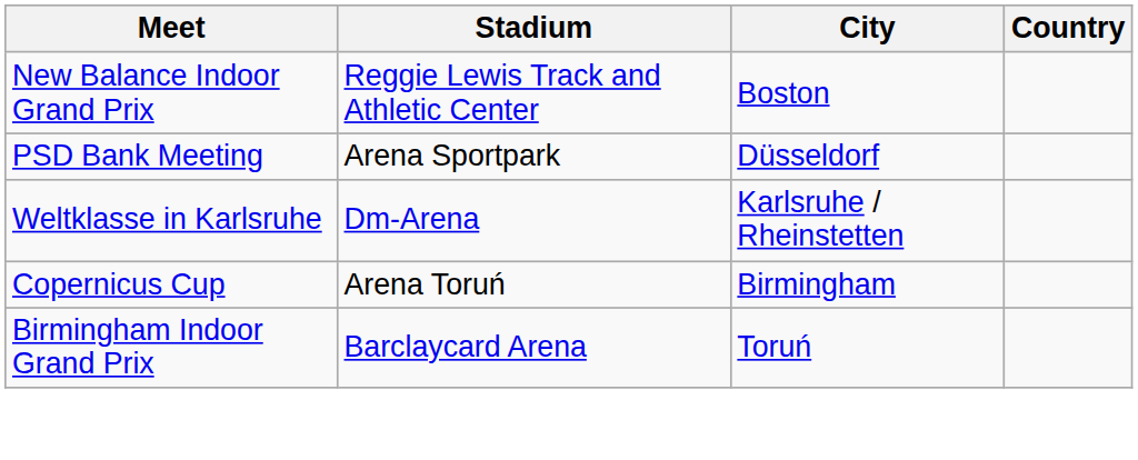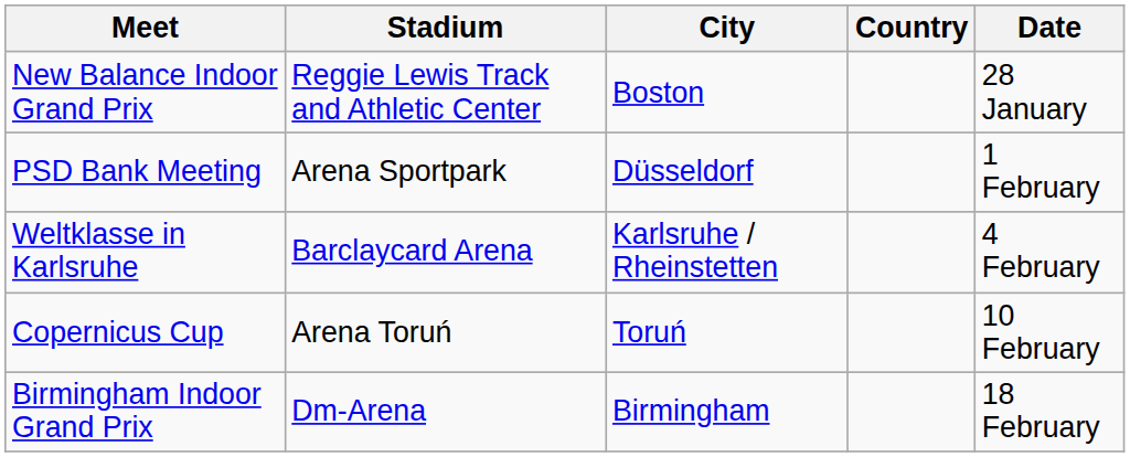+ column: Date | 28 January | 1 February | 4 February | 10 February | 18 February
Weltklasse in Karlsruhe | Stadium: Dm-Arena -> Barclaycard Arena
Copernicus Cup | City: Birmingham -> Toruń
Birmingham Indoor Grand Prix | Stadium: Barclaycard Arena -> Dm-Arena
Birmingham Indoor Grand Prix | City: Toruń -> Birmingham
